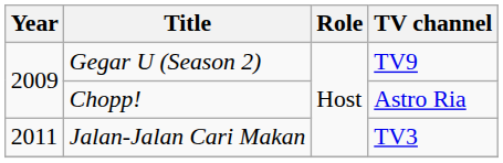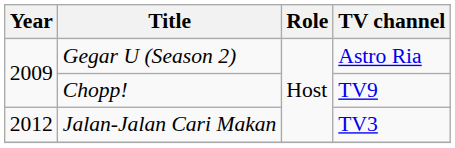Gegar U (Season 2) | TV channel: TV9 -> Astro Ria
Chopp! | TV channel: Astro Ria -> TV9
Jalan-Jalan Cari Makan | Year: 2011 -> 2012
